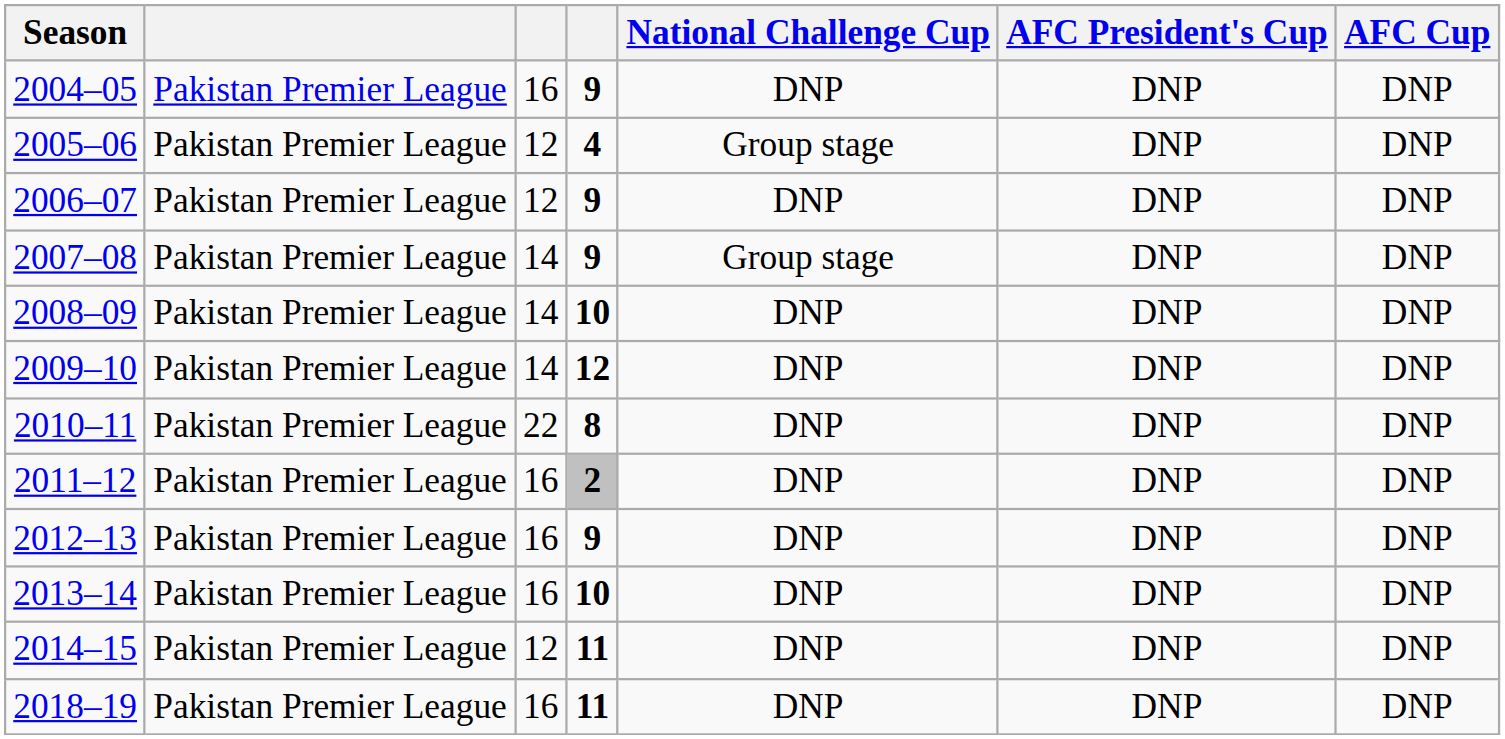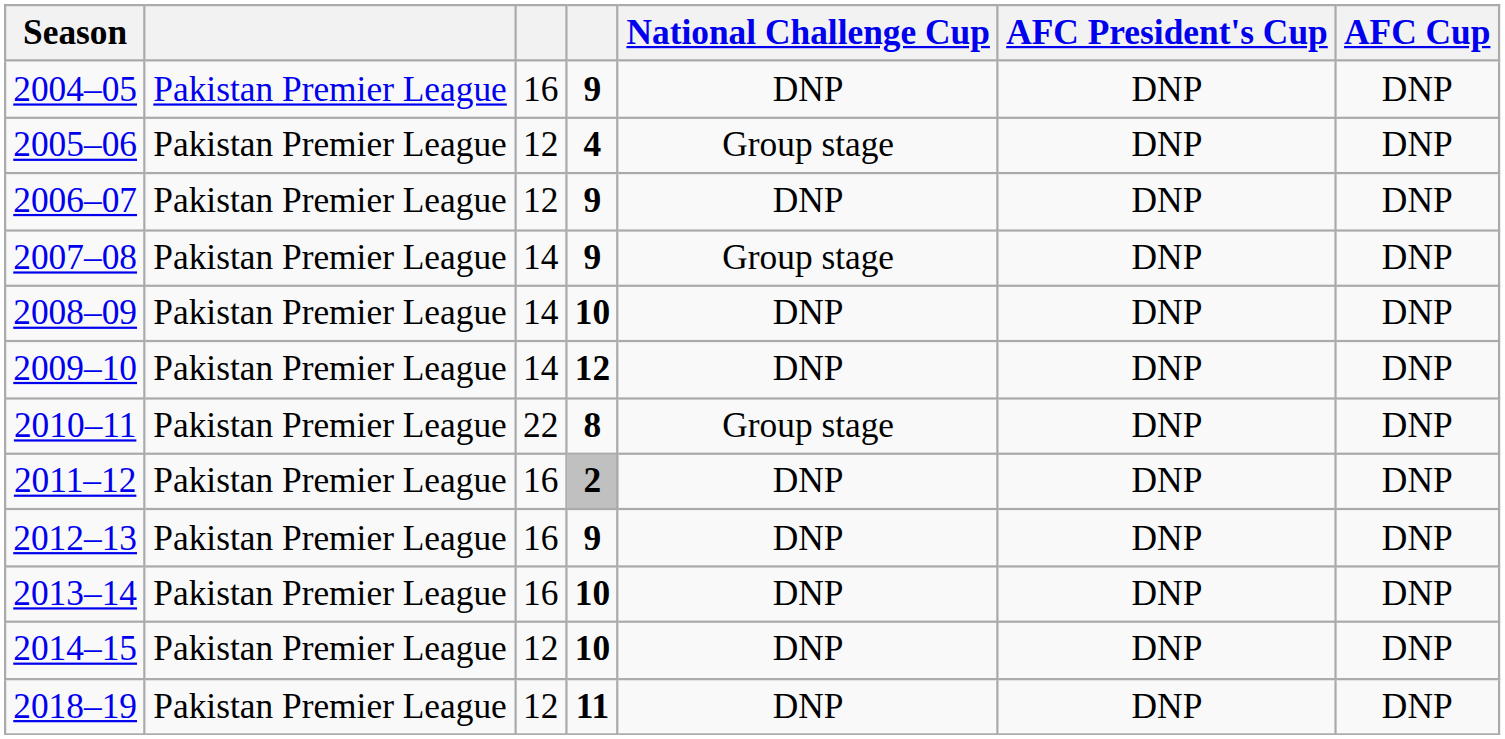2010–11 | National Challenge Cup: DNP -> Group stage
2014–15 | column 4: 11 -> 10
2018–19 | column 3: 16 -> 12
